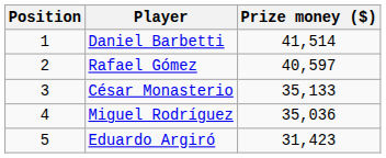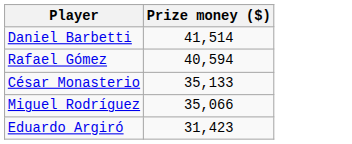- column: Position | 1 | 2 | 3 | 4 | 5
Rafael Gómez | Prize money ($): 40,597 -> 40,594
Miguel Rodríguez | Prize money ($): 35,036 -> 35,066
